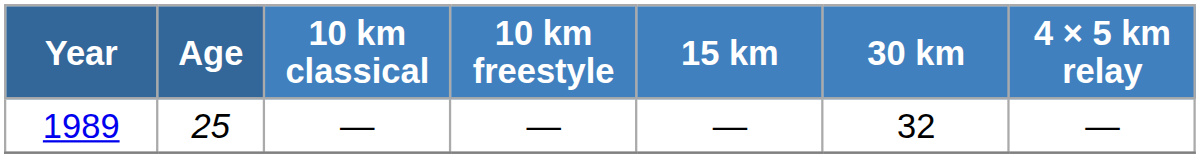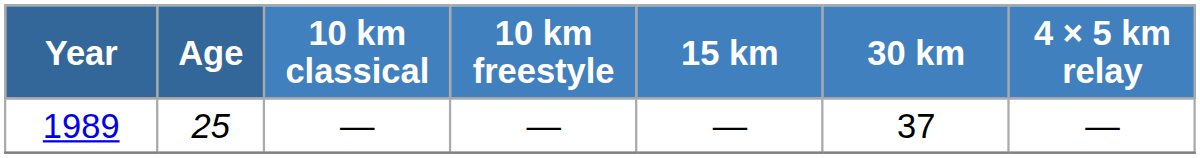1989 | 30 km: 32 -> 37
